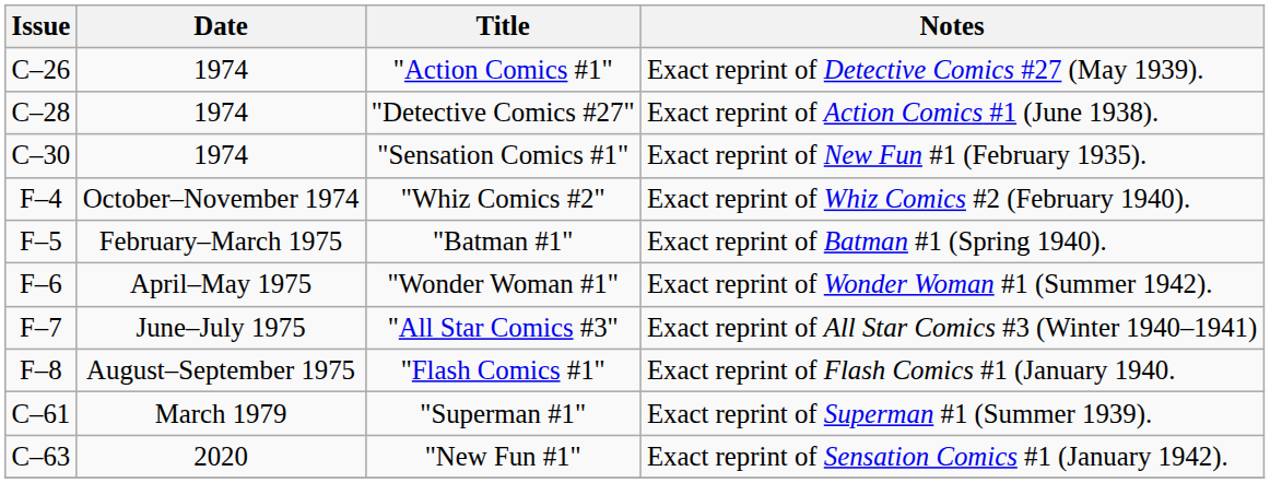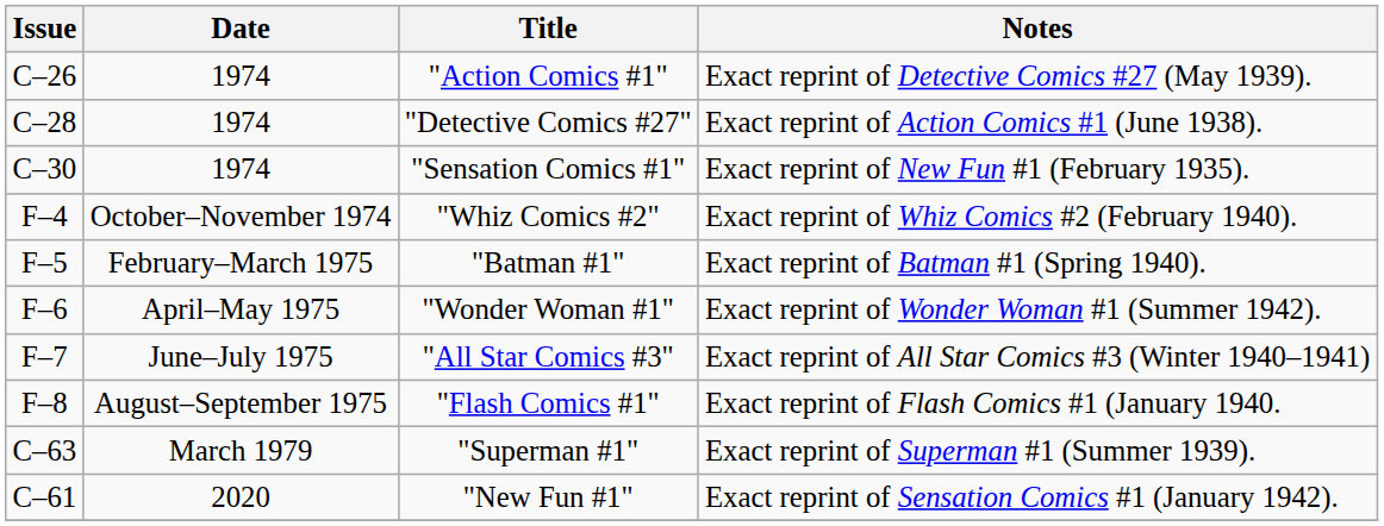"Superman #1" | Issue: C–61 -> C–63
"New Fun #1" | Issue: C–63 -> C–61
